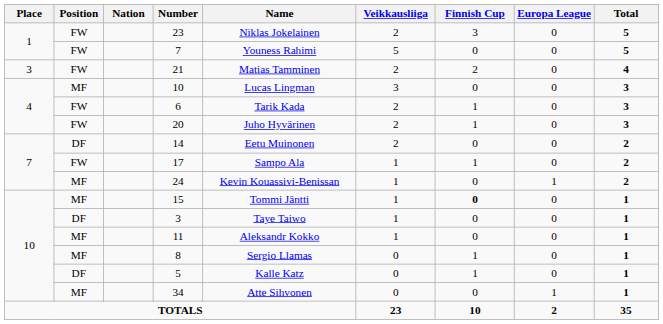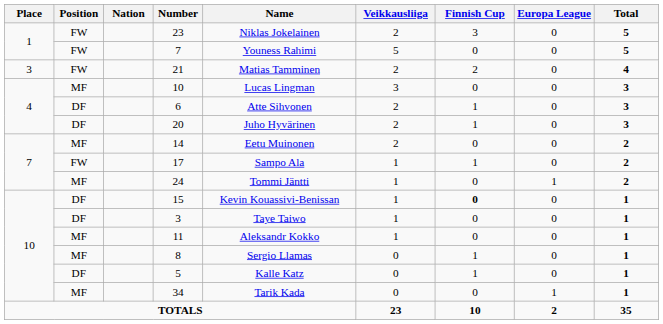6 | Position: FW -> DF
6 | Name: Tarik Kada -> Atte Sihvonen
20 | Position: FW -> DF
14 | Position: DF -> MF
24 | Name: Kevin Kouassivi-Benissan -> Tommi Jäntti
15 | Position: MF -> DF
15 | Name: Tommi Jäntti -> Kevin Kouassivi-Benissan
34 | Name: Atte Sihvonen -> Tarik Kada
